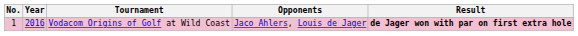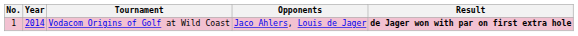Vodacom Origins of Golf at Wild Coast | Year: 2016 -> 2014
